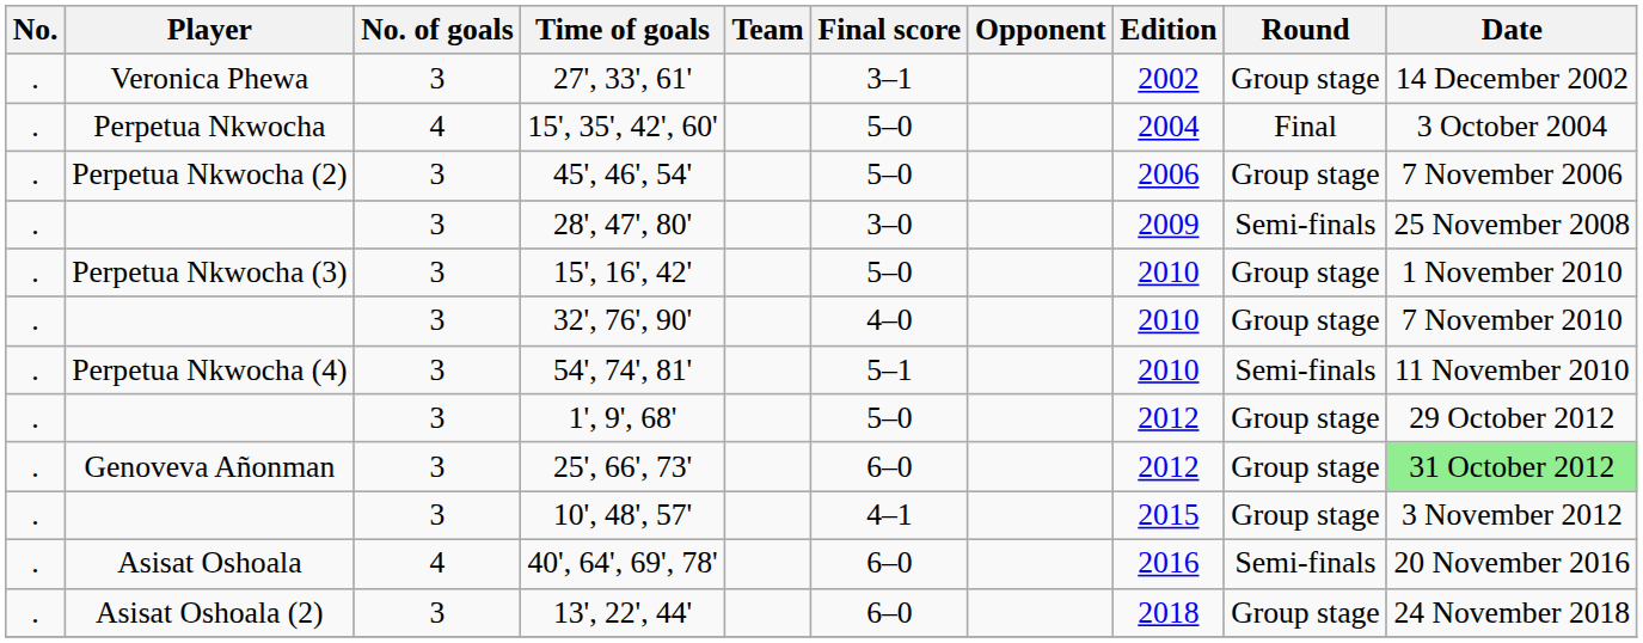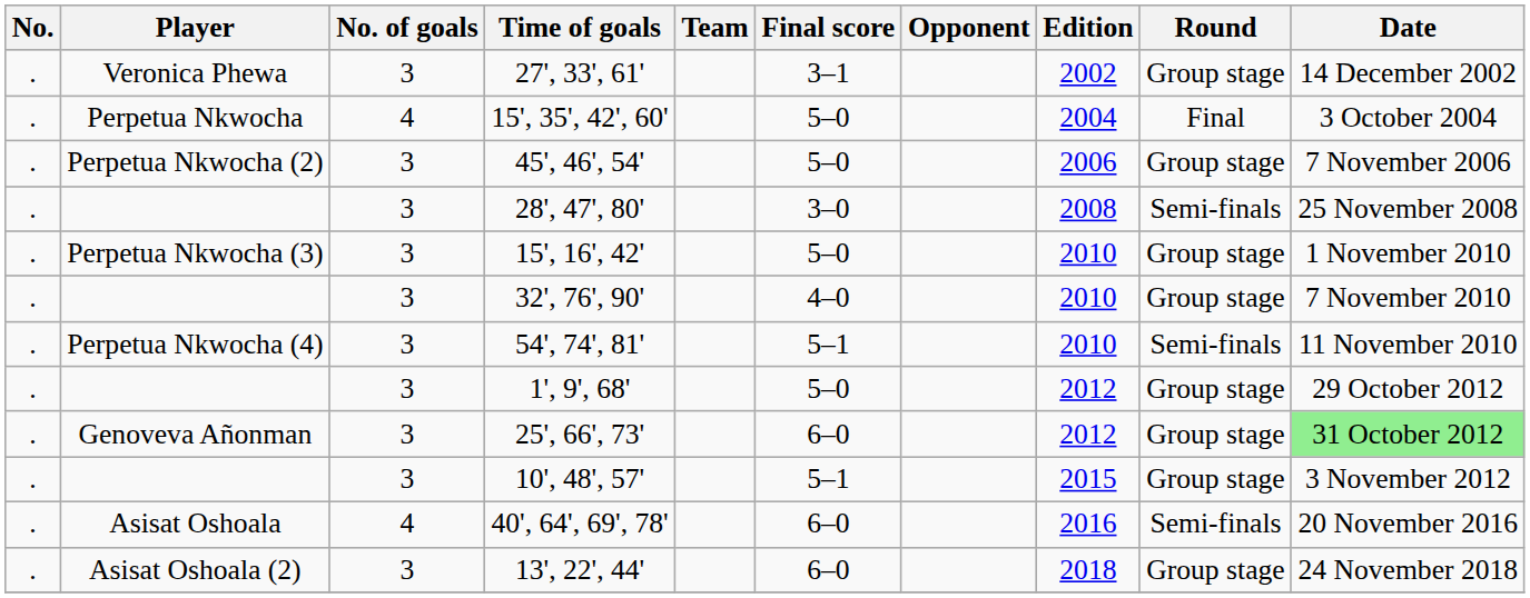28', 47', 80' | Edition: 2009 -> 2008
10', 48', 57' | Final score: 4–1 -> 5–1
